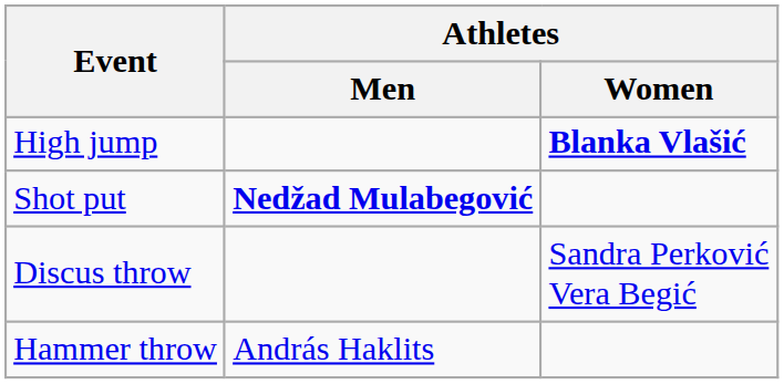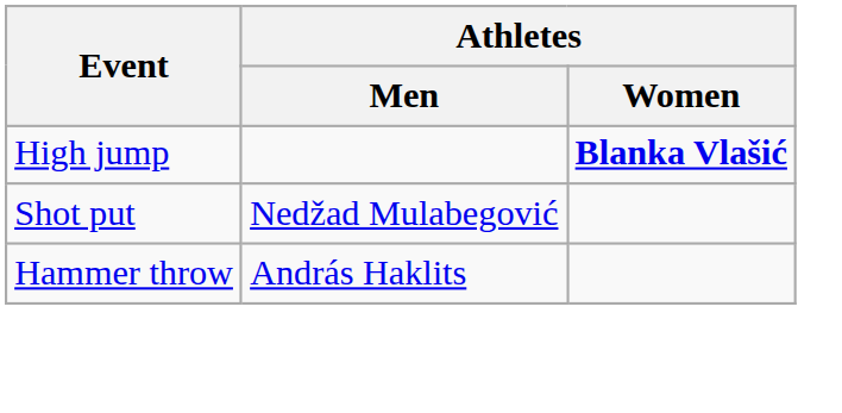Shot put | Athletes / Men: bold -> normal
- row: Discus throw | Sandra Perković Vera Begić
